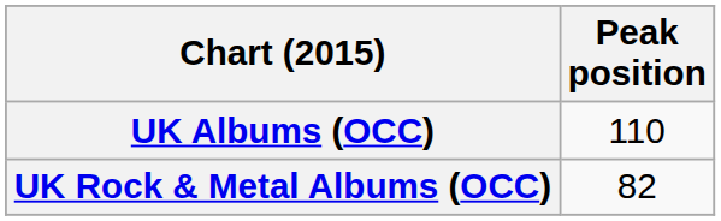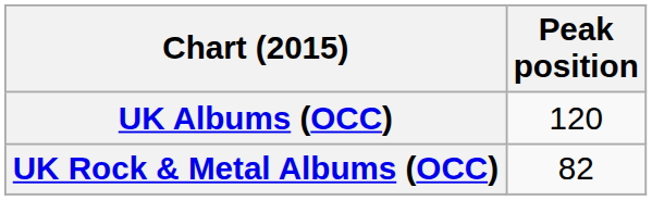UK Albums (OCC) | Peak position: 110 -> 120
